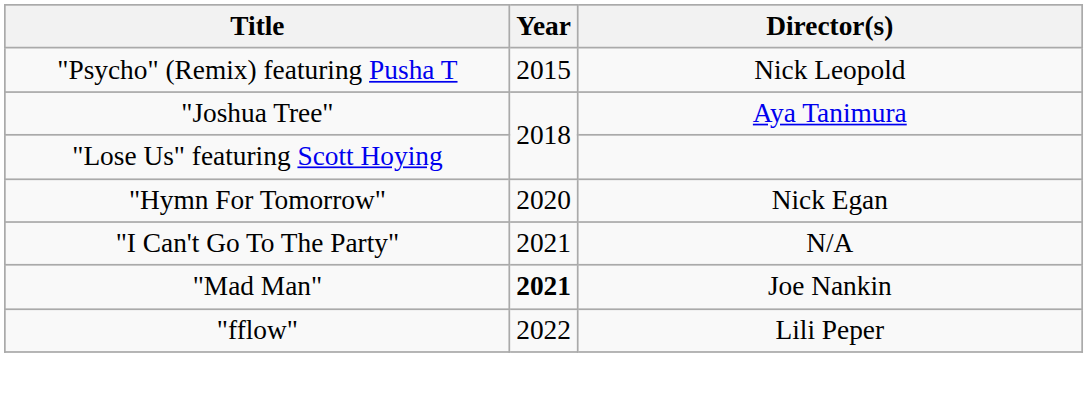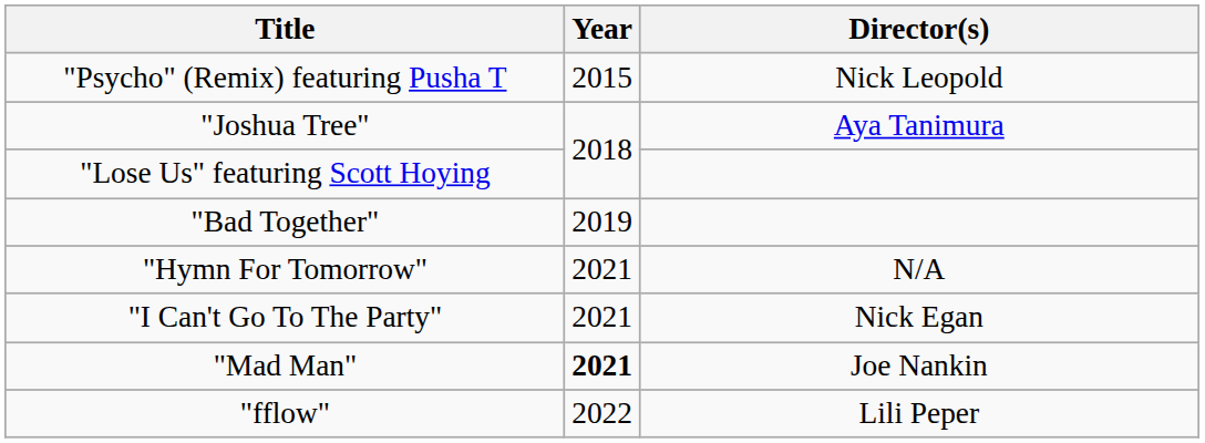+ row: "Bad Together" | 2019
"Hymn For Tomorrow" | Year: 2020 -> 2021
"Hymn For Tomorrow" | Director(s): Nick Egan -> N/A
"I Can't Go To The Party" | Director(s): N/A -> Nick Egan
